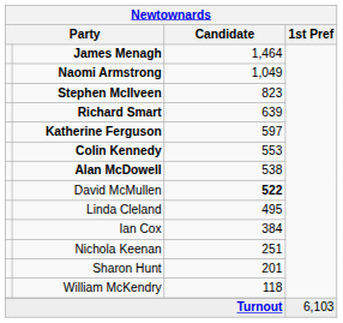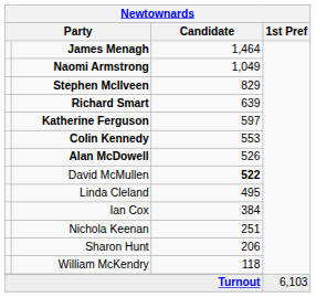Stephen McIlveen | Candidate: 823 -> 829
Alan McDowell | Candidate: 538 -> 526
Sharon Hunt | Candidate: 201 -> 206
